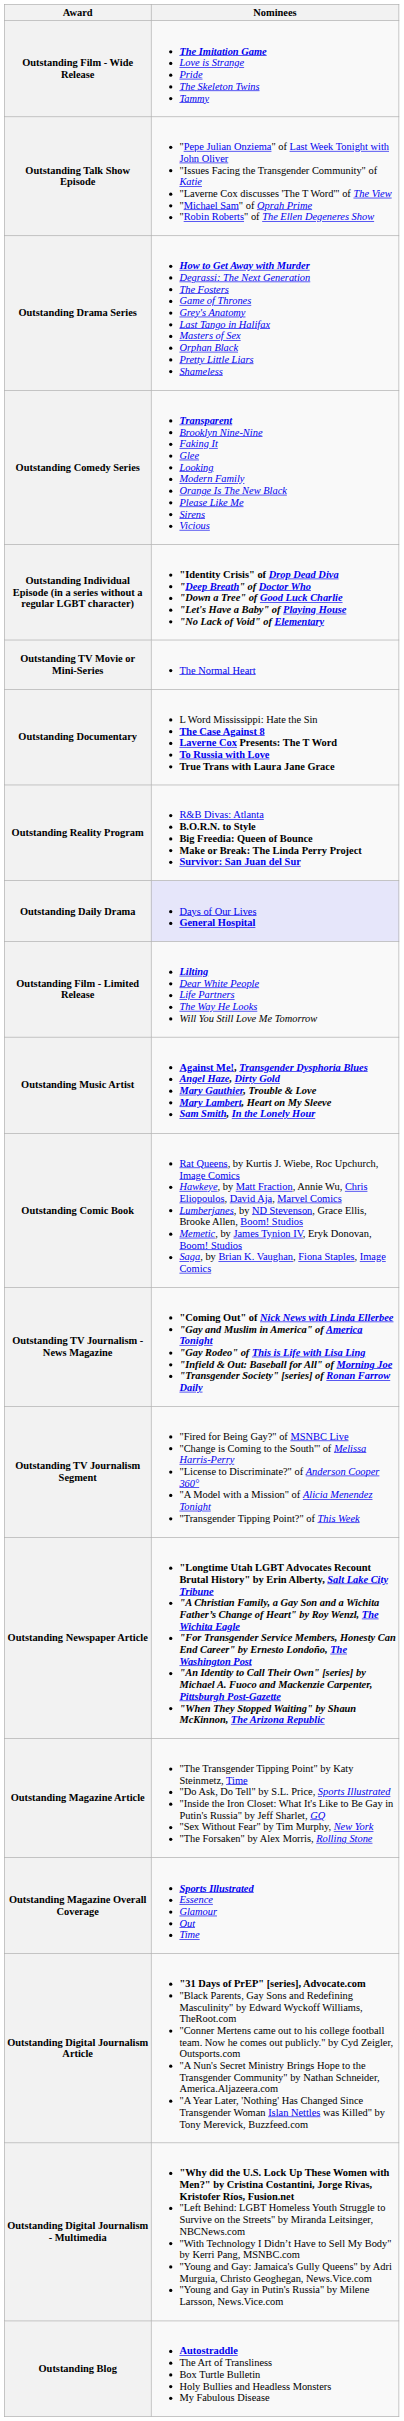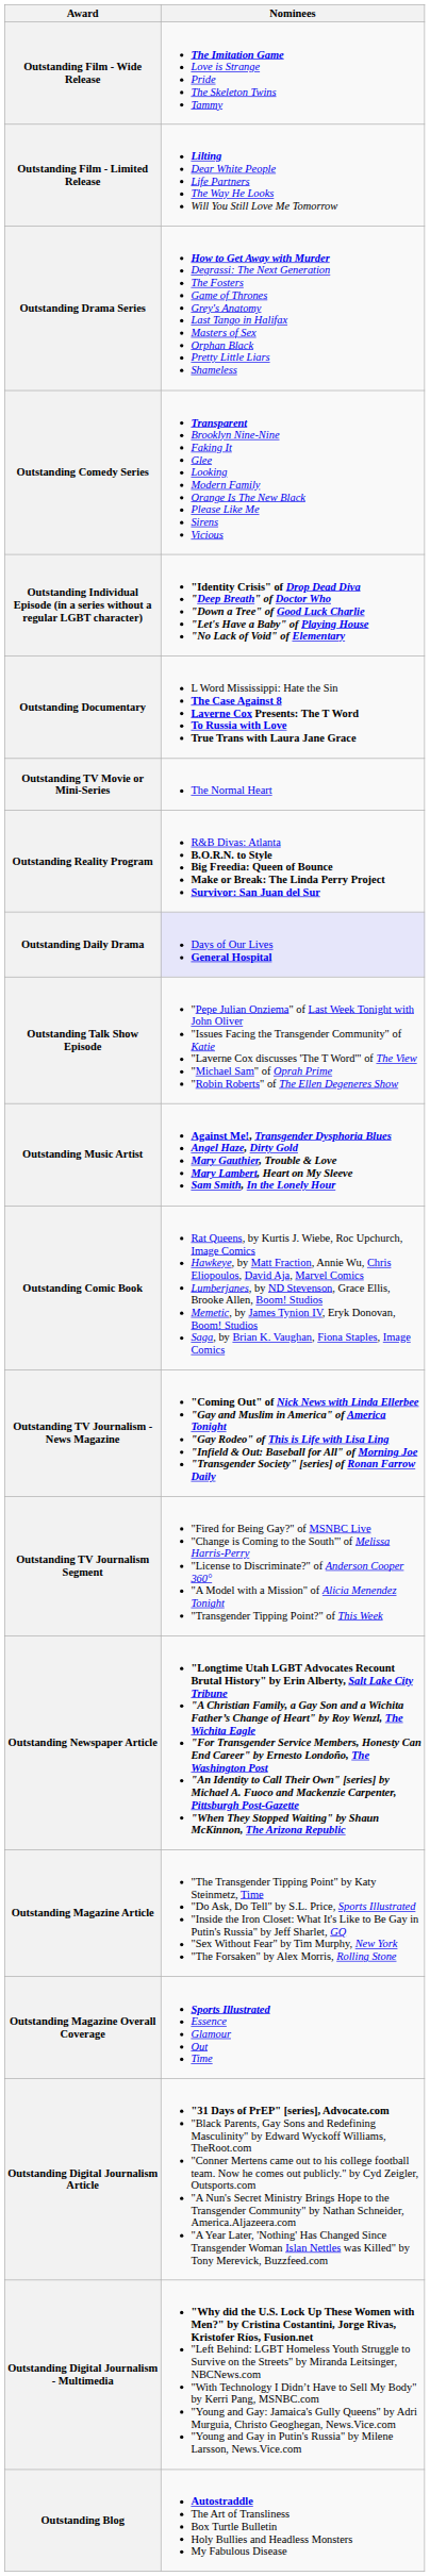rows swapped: Outstanding Film - Limited Release <-> Outstanding Talk Show Episode
rows swapped: Outstanding TV Movie or Mini-Series <-> Outstanding Documentary
